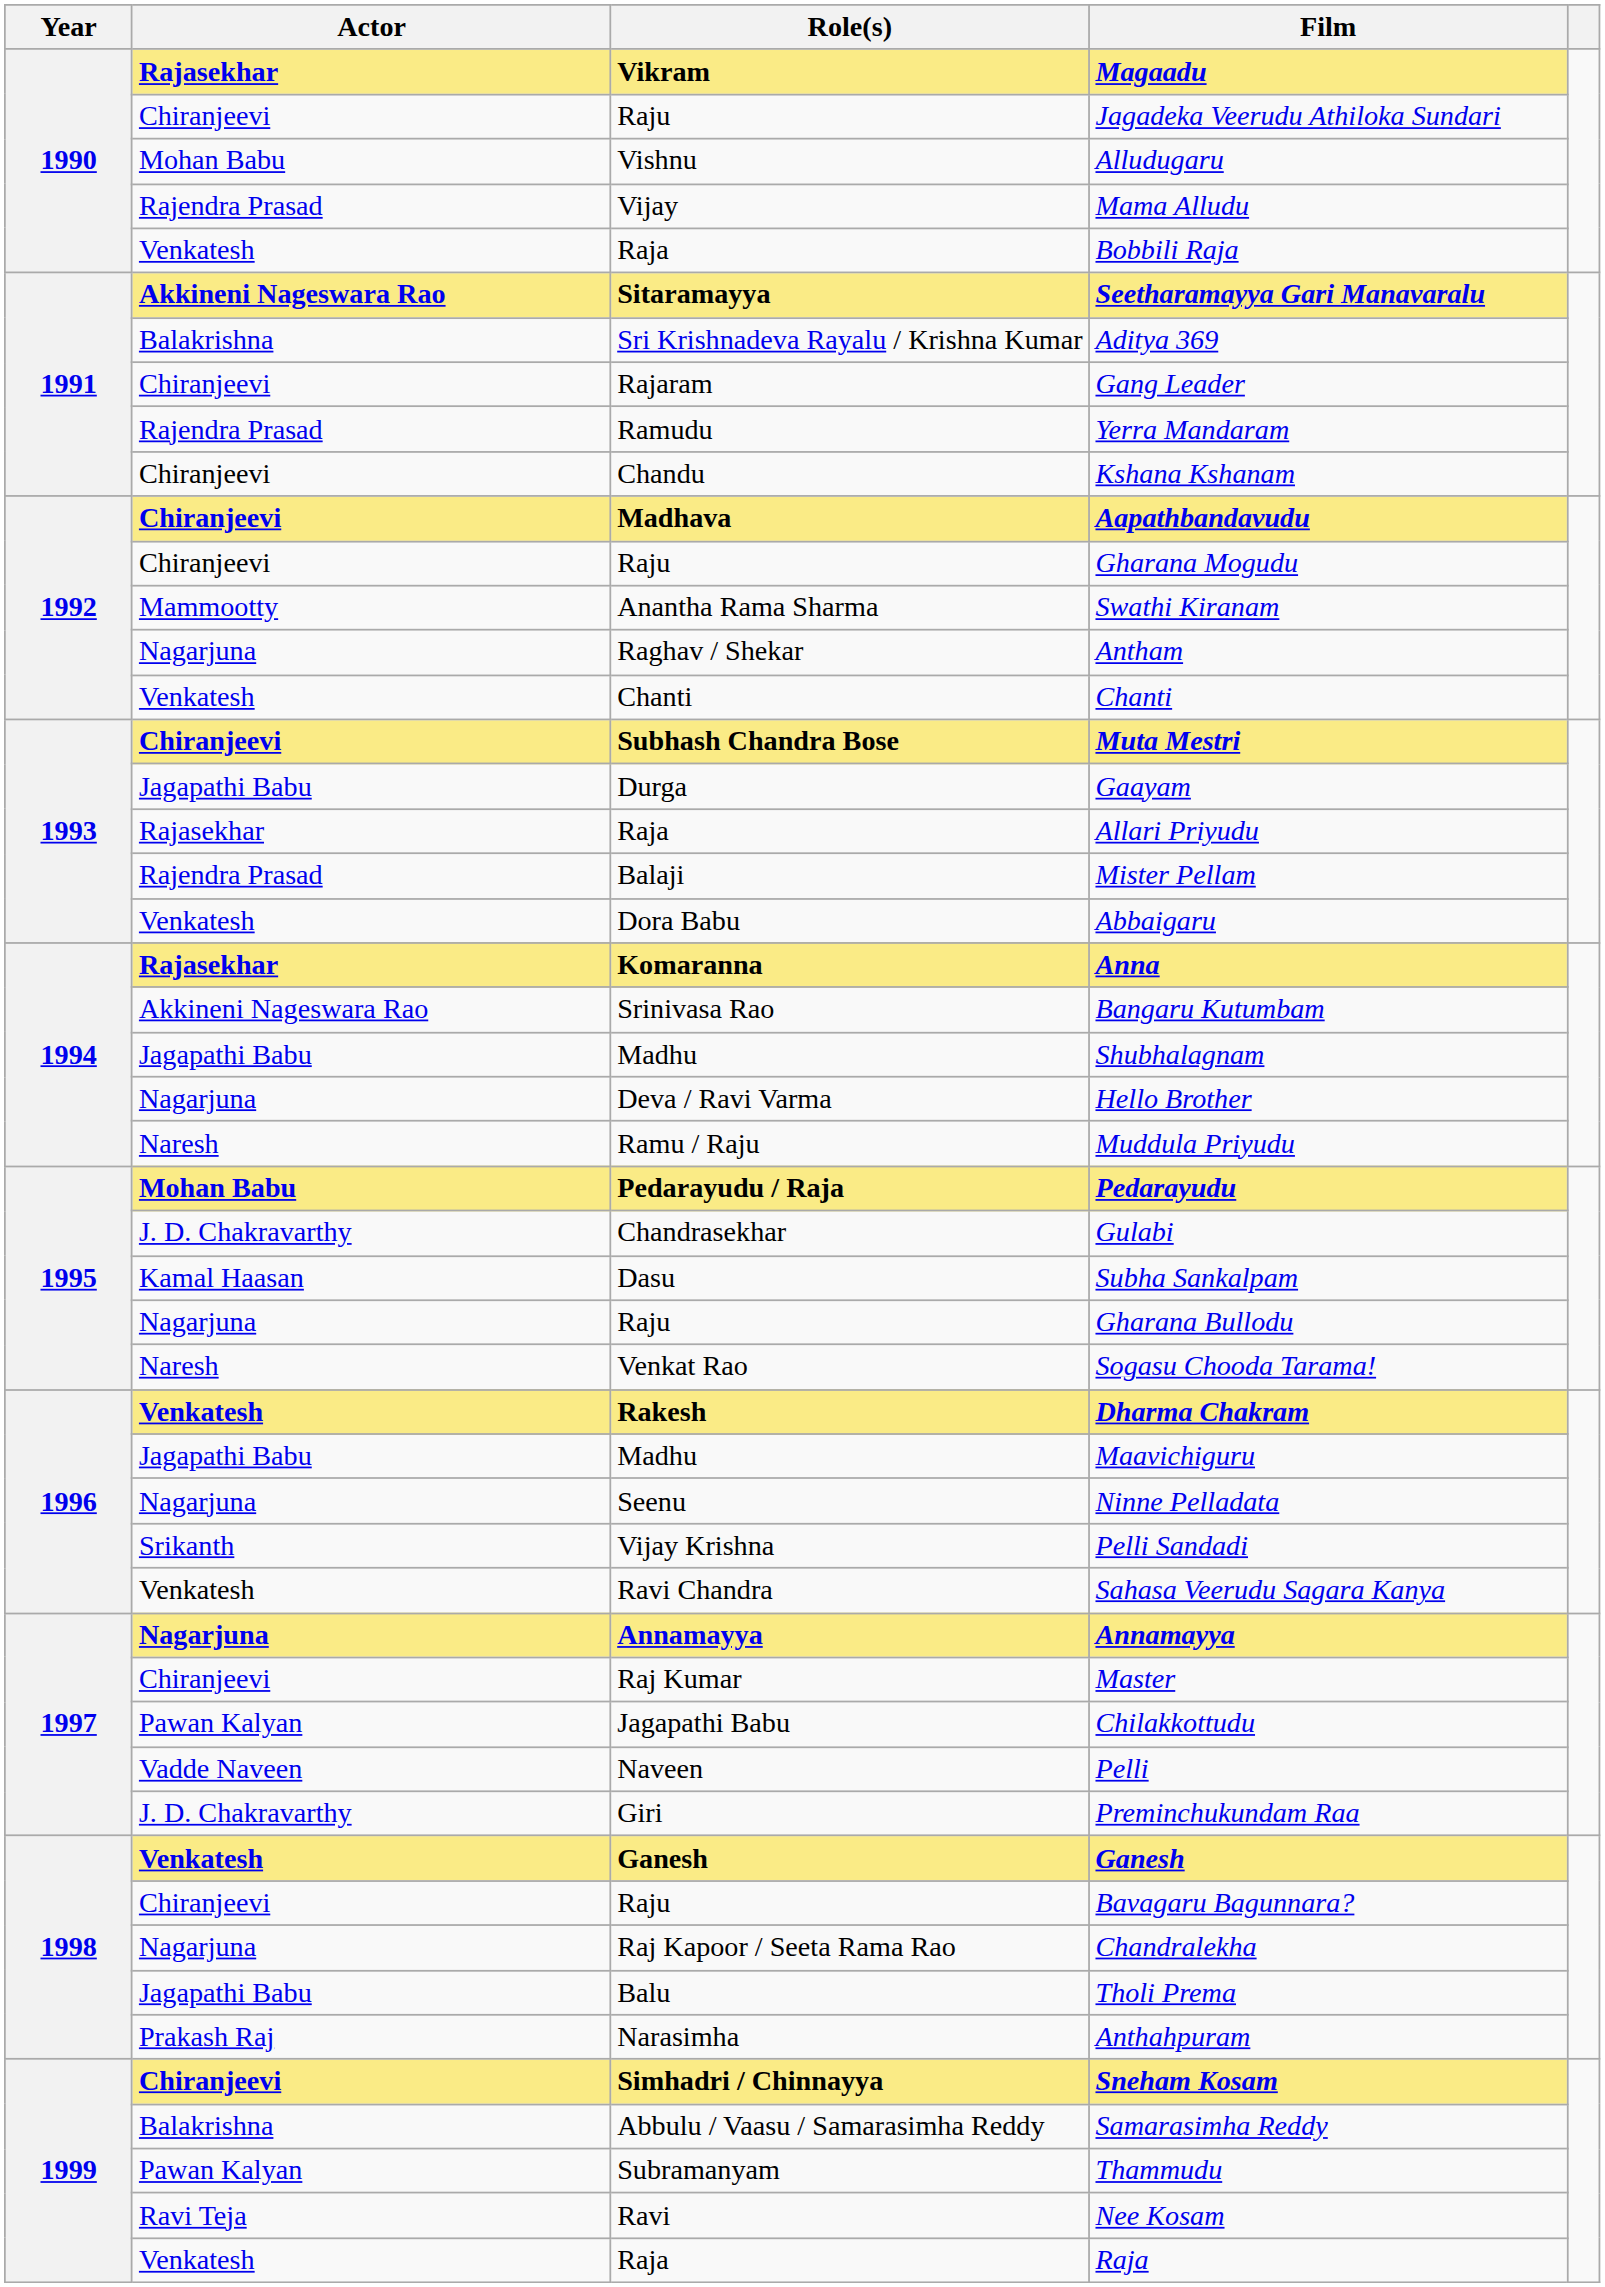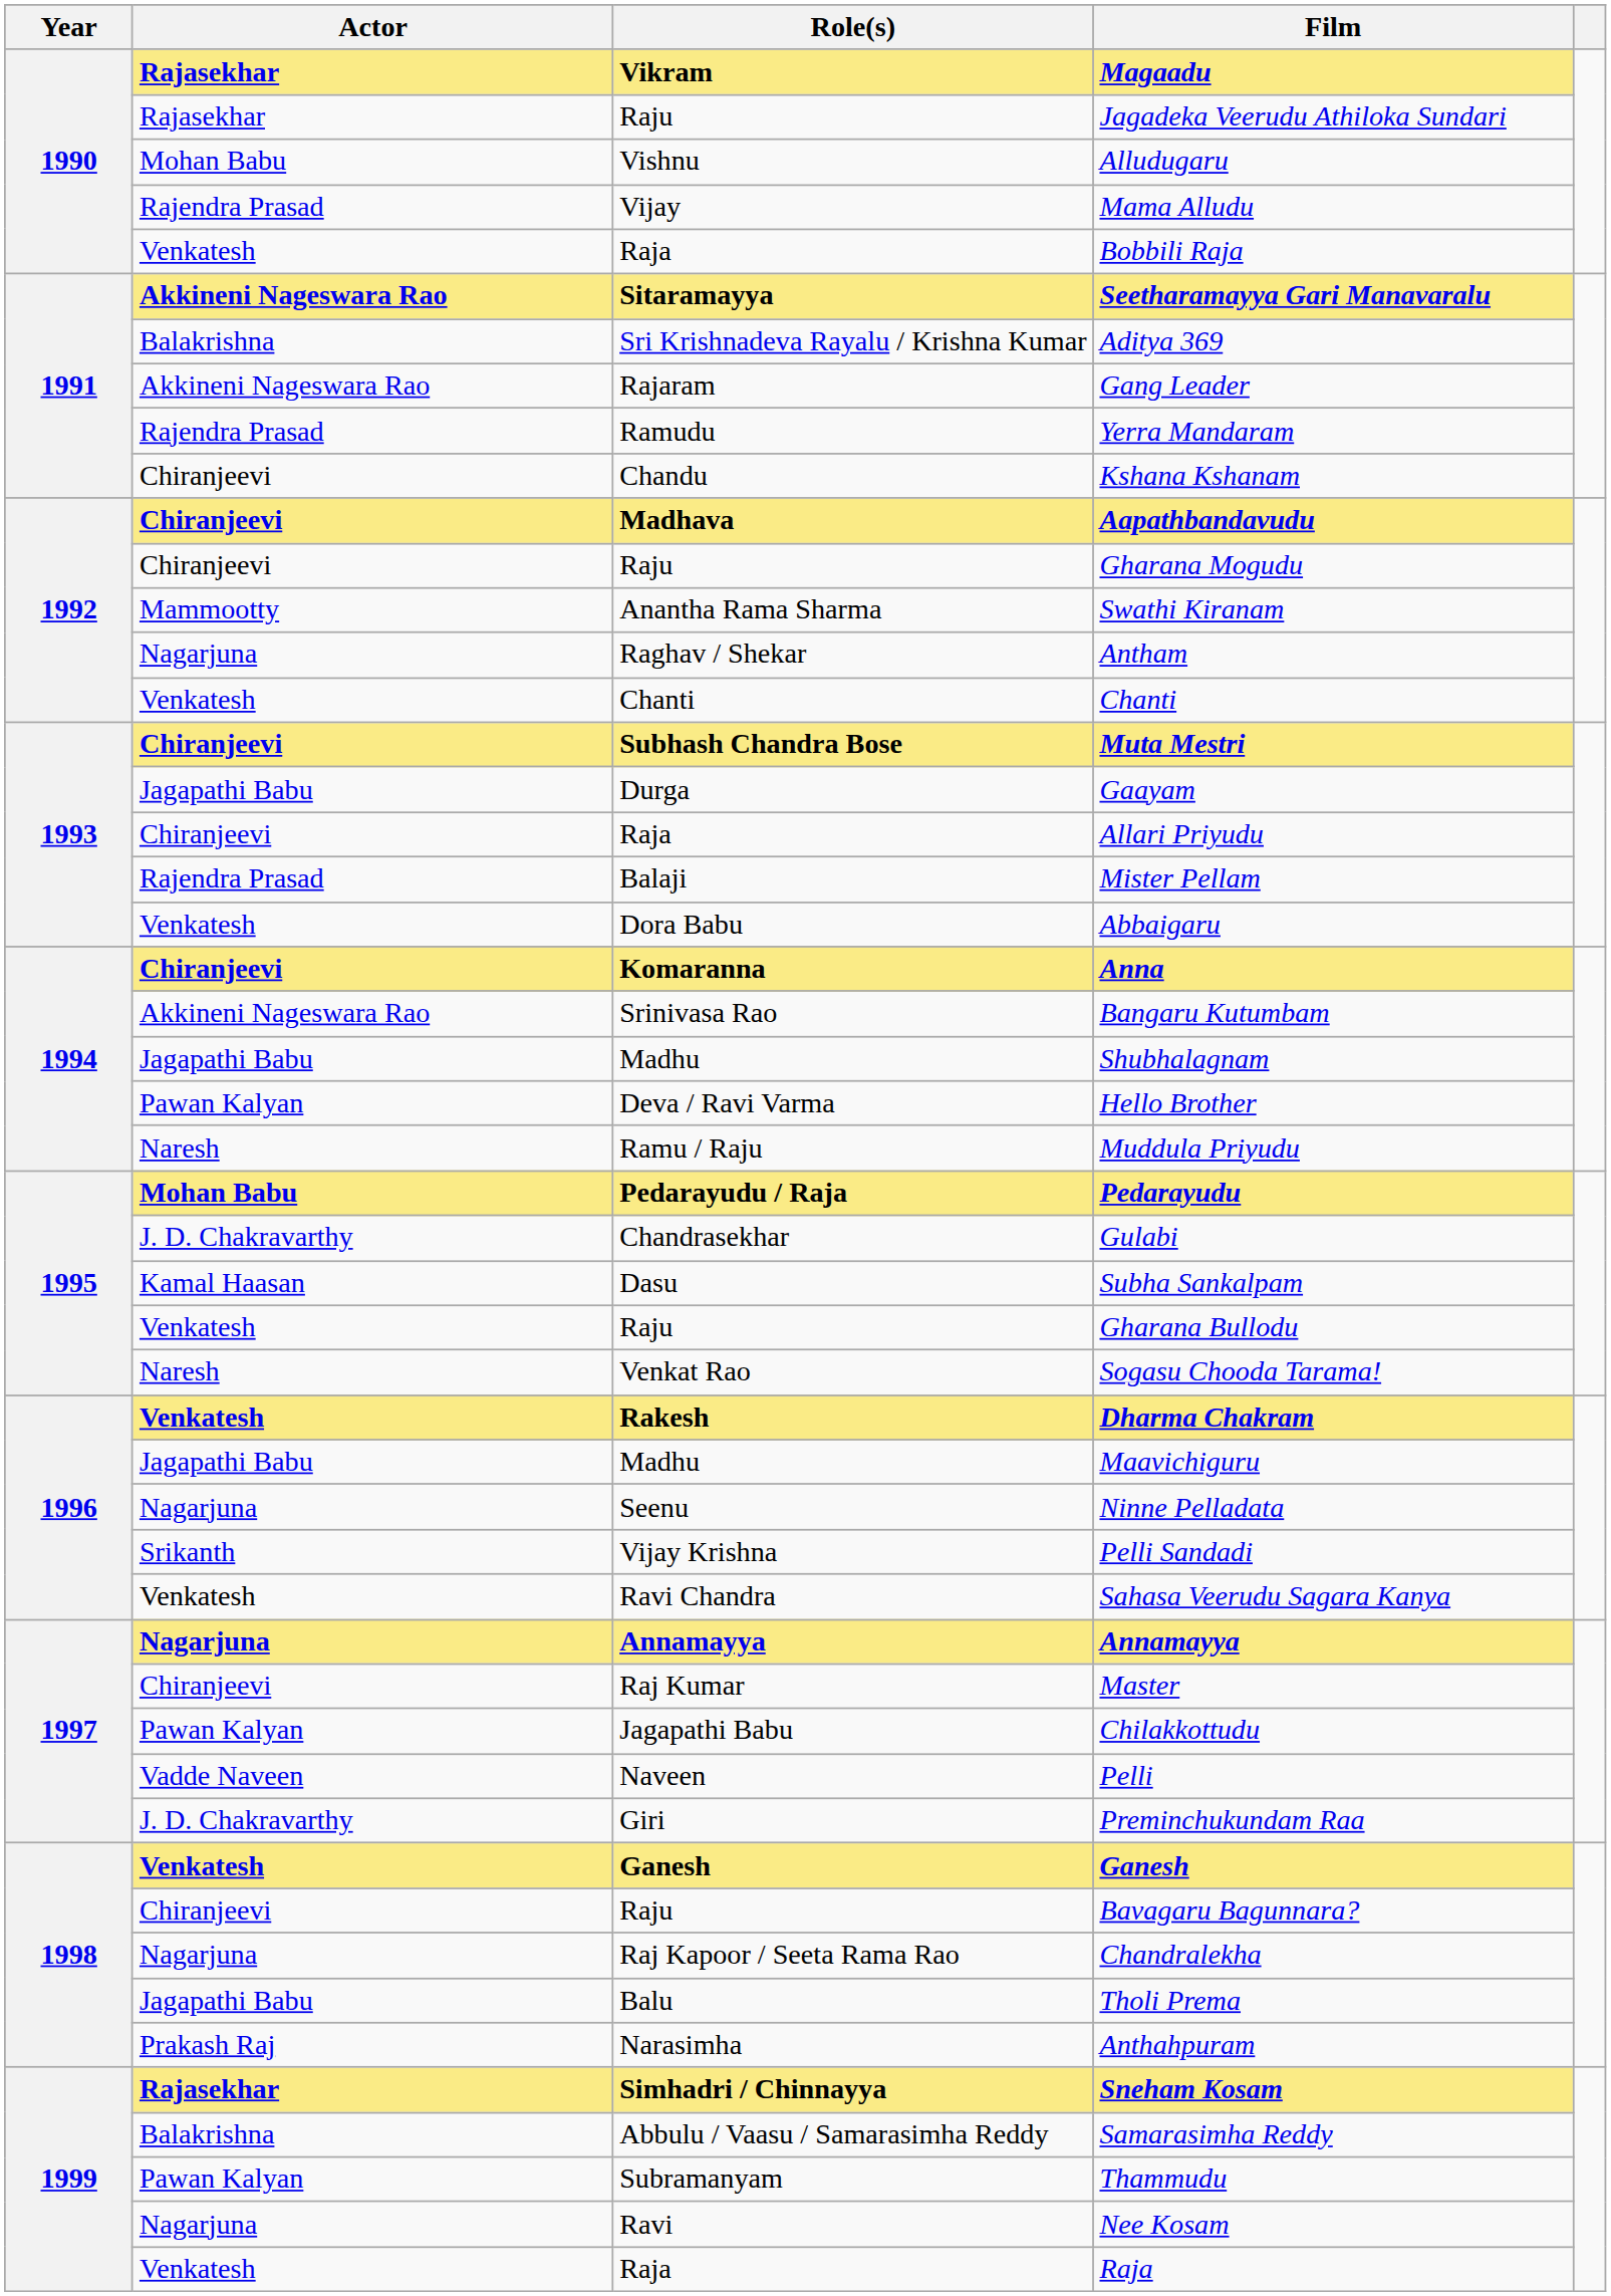Jagadeka Veerudu Athiloka Sundari | Actor: Chiranjeevi -> Rajasekhar
Gang Leader | Actor: Chiranjeevi -> Akkineni Nageswara Rao
Allari Priyudu | Actor: Rajasekhar -> Chiranjeevi
Anna | Actor: Rajasekhar -> Chiranjeevi
Hello Brother | Actor: Nagarjuna -> Pawan Kalyan
Gharana Bullodu | Actor: Nagarjuna -> Venkatesh
Sneham Kosam | Actor: Chiranjeevi -> Rajasekhar
Nee Kosam | Actor: Ravi Teja -> Nagarjuna
